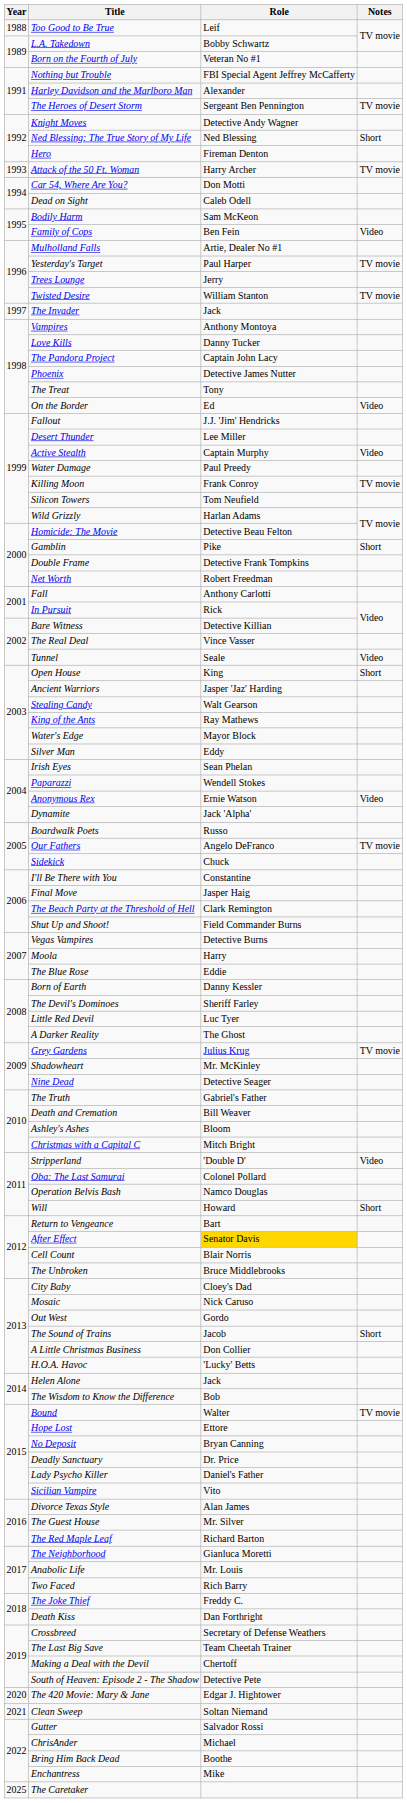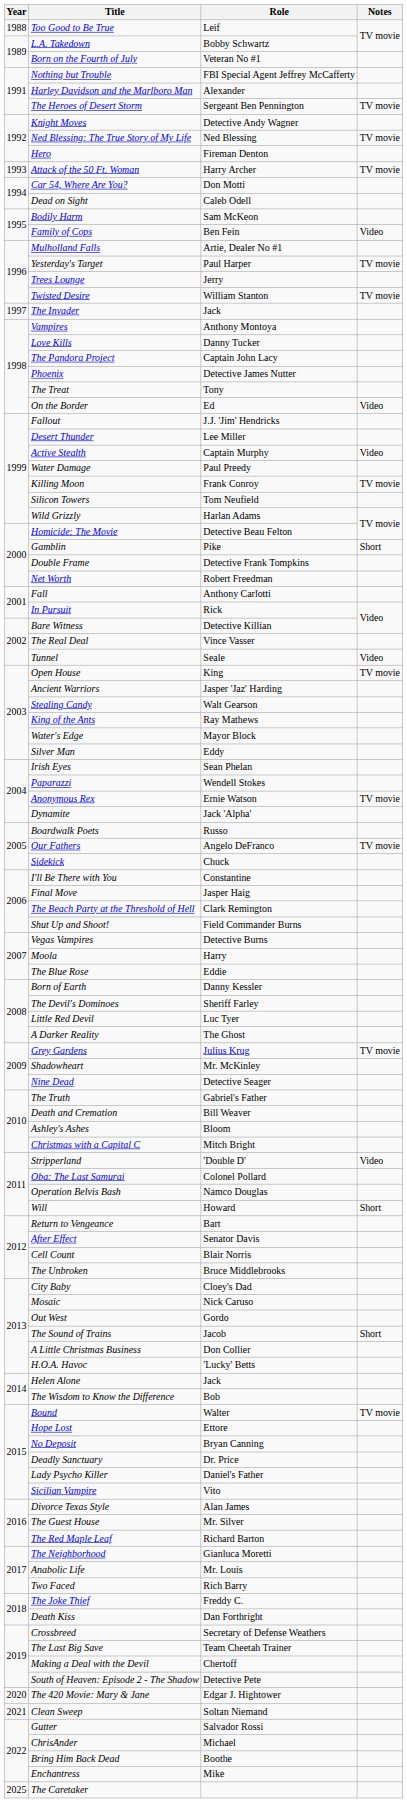Ned Blessing: The True Story of My Life | Notes: Short -> TV movie
Open House | Notes: Short -> TV movie
Anonymous Rex | Notes: Video -> TV movie
After Effect | Role: gold background -> no background
